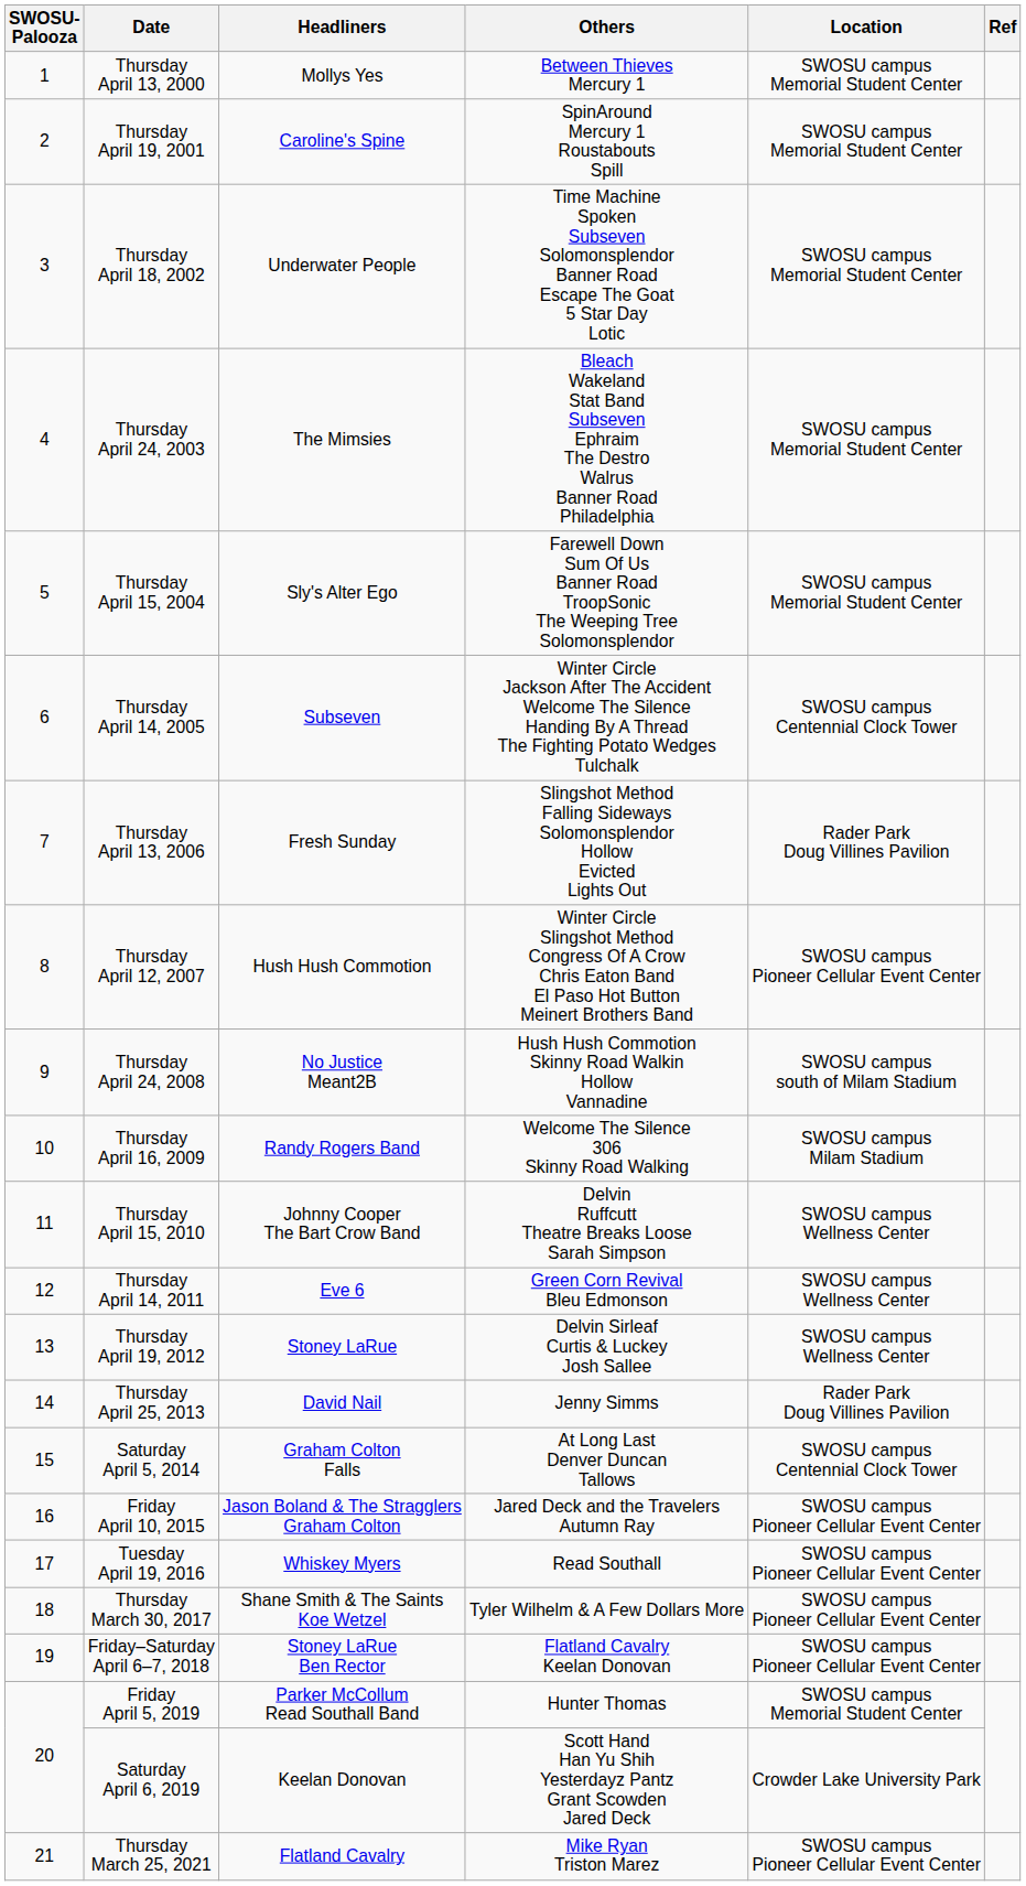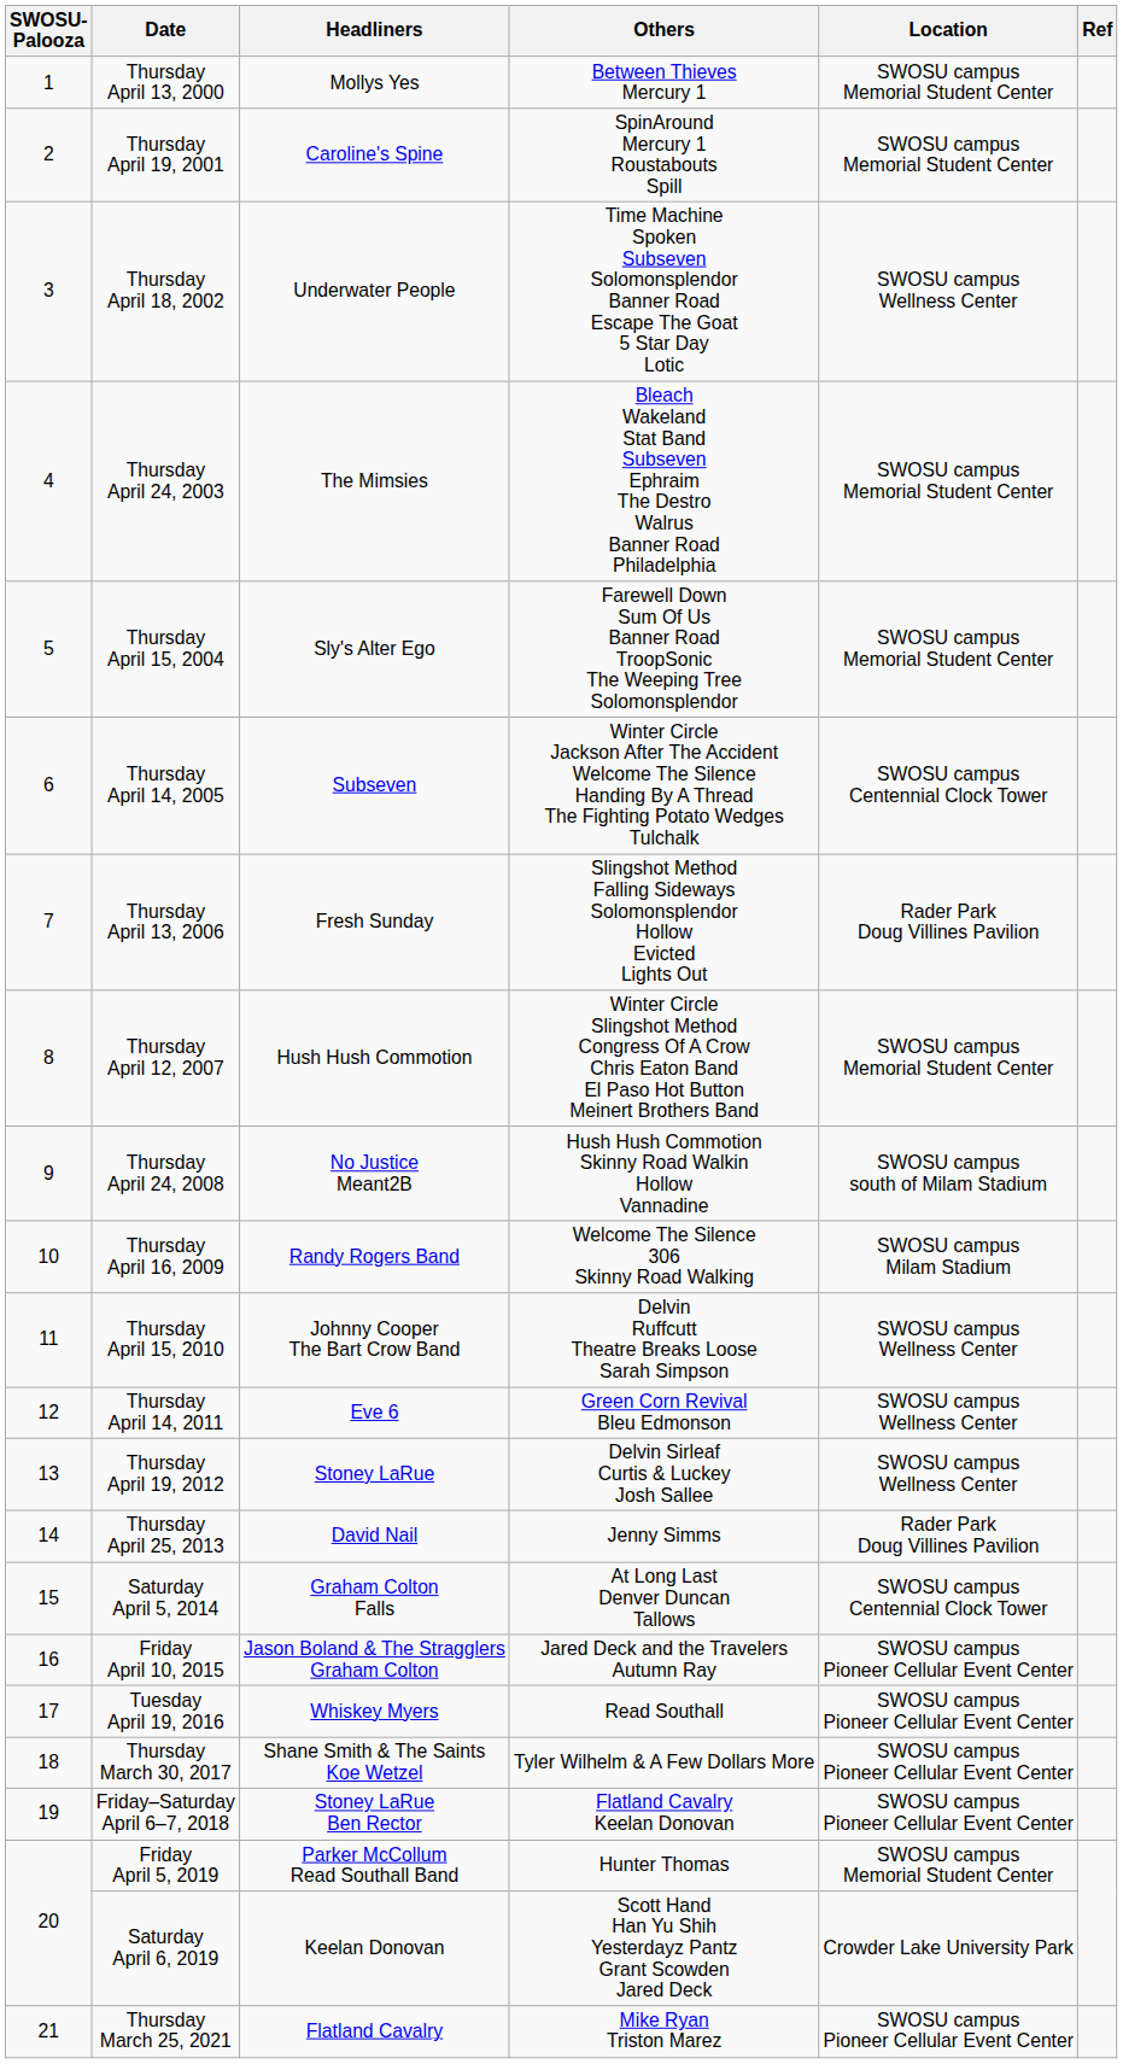Thursday April 18, 2002 | Location: SWOSU campus Memorial Student Center -> SWOSU campus Wellness Center
Thursday April 12, 2007 | Location: SWOSU campus Pioneer Cellular Event Center -> SWOSU campus Memorial Student Center
